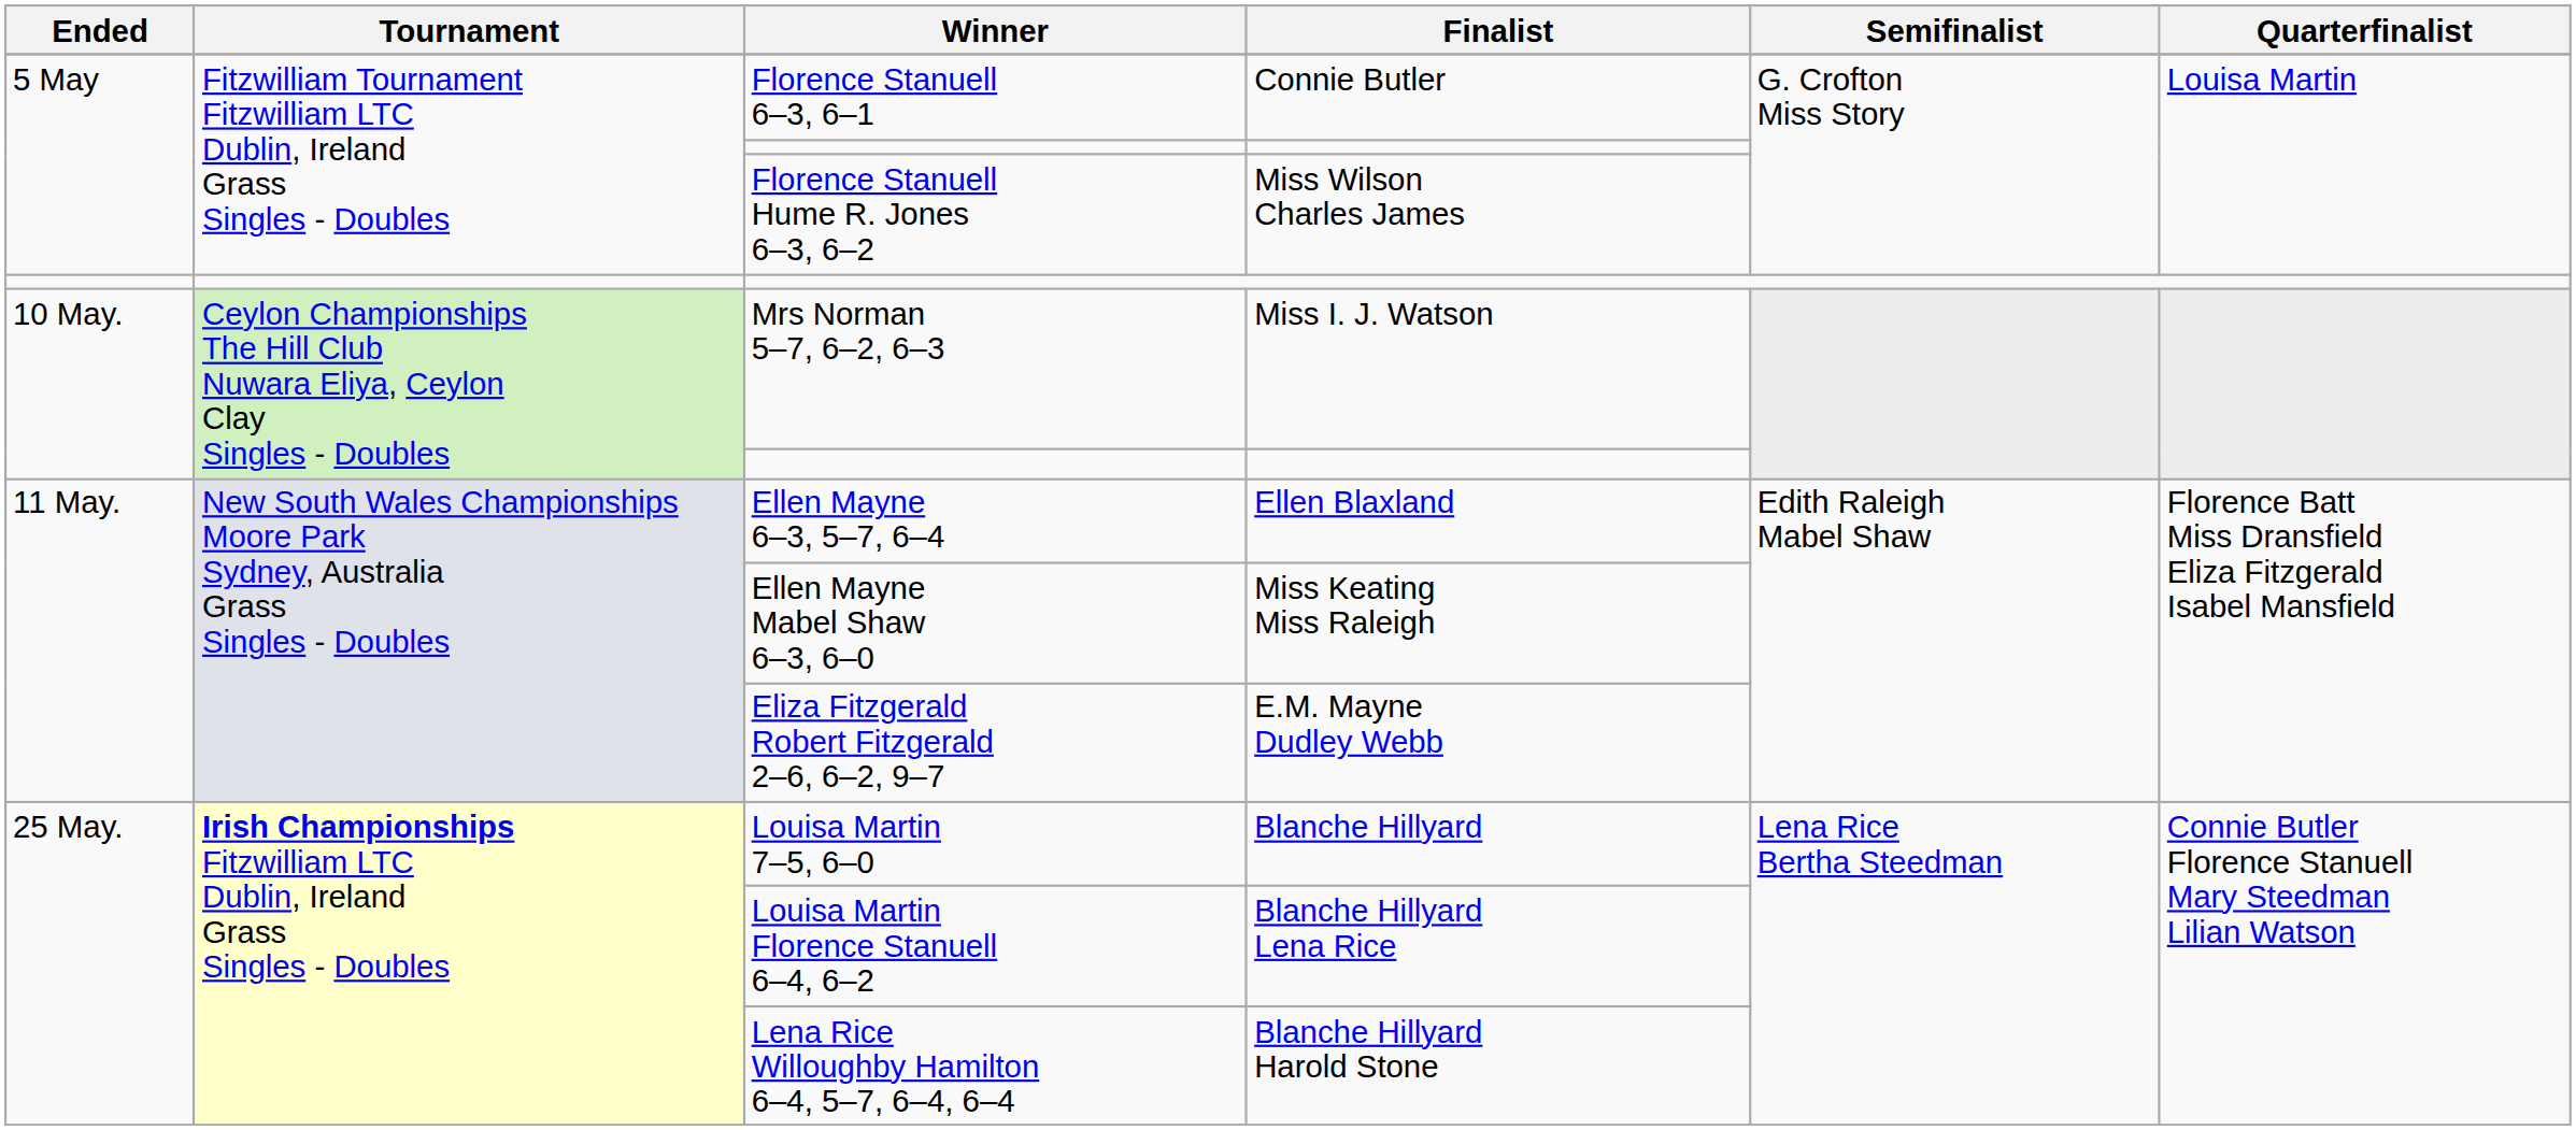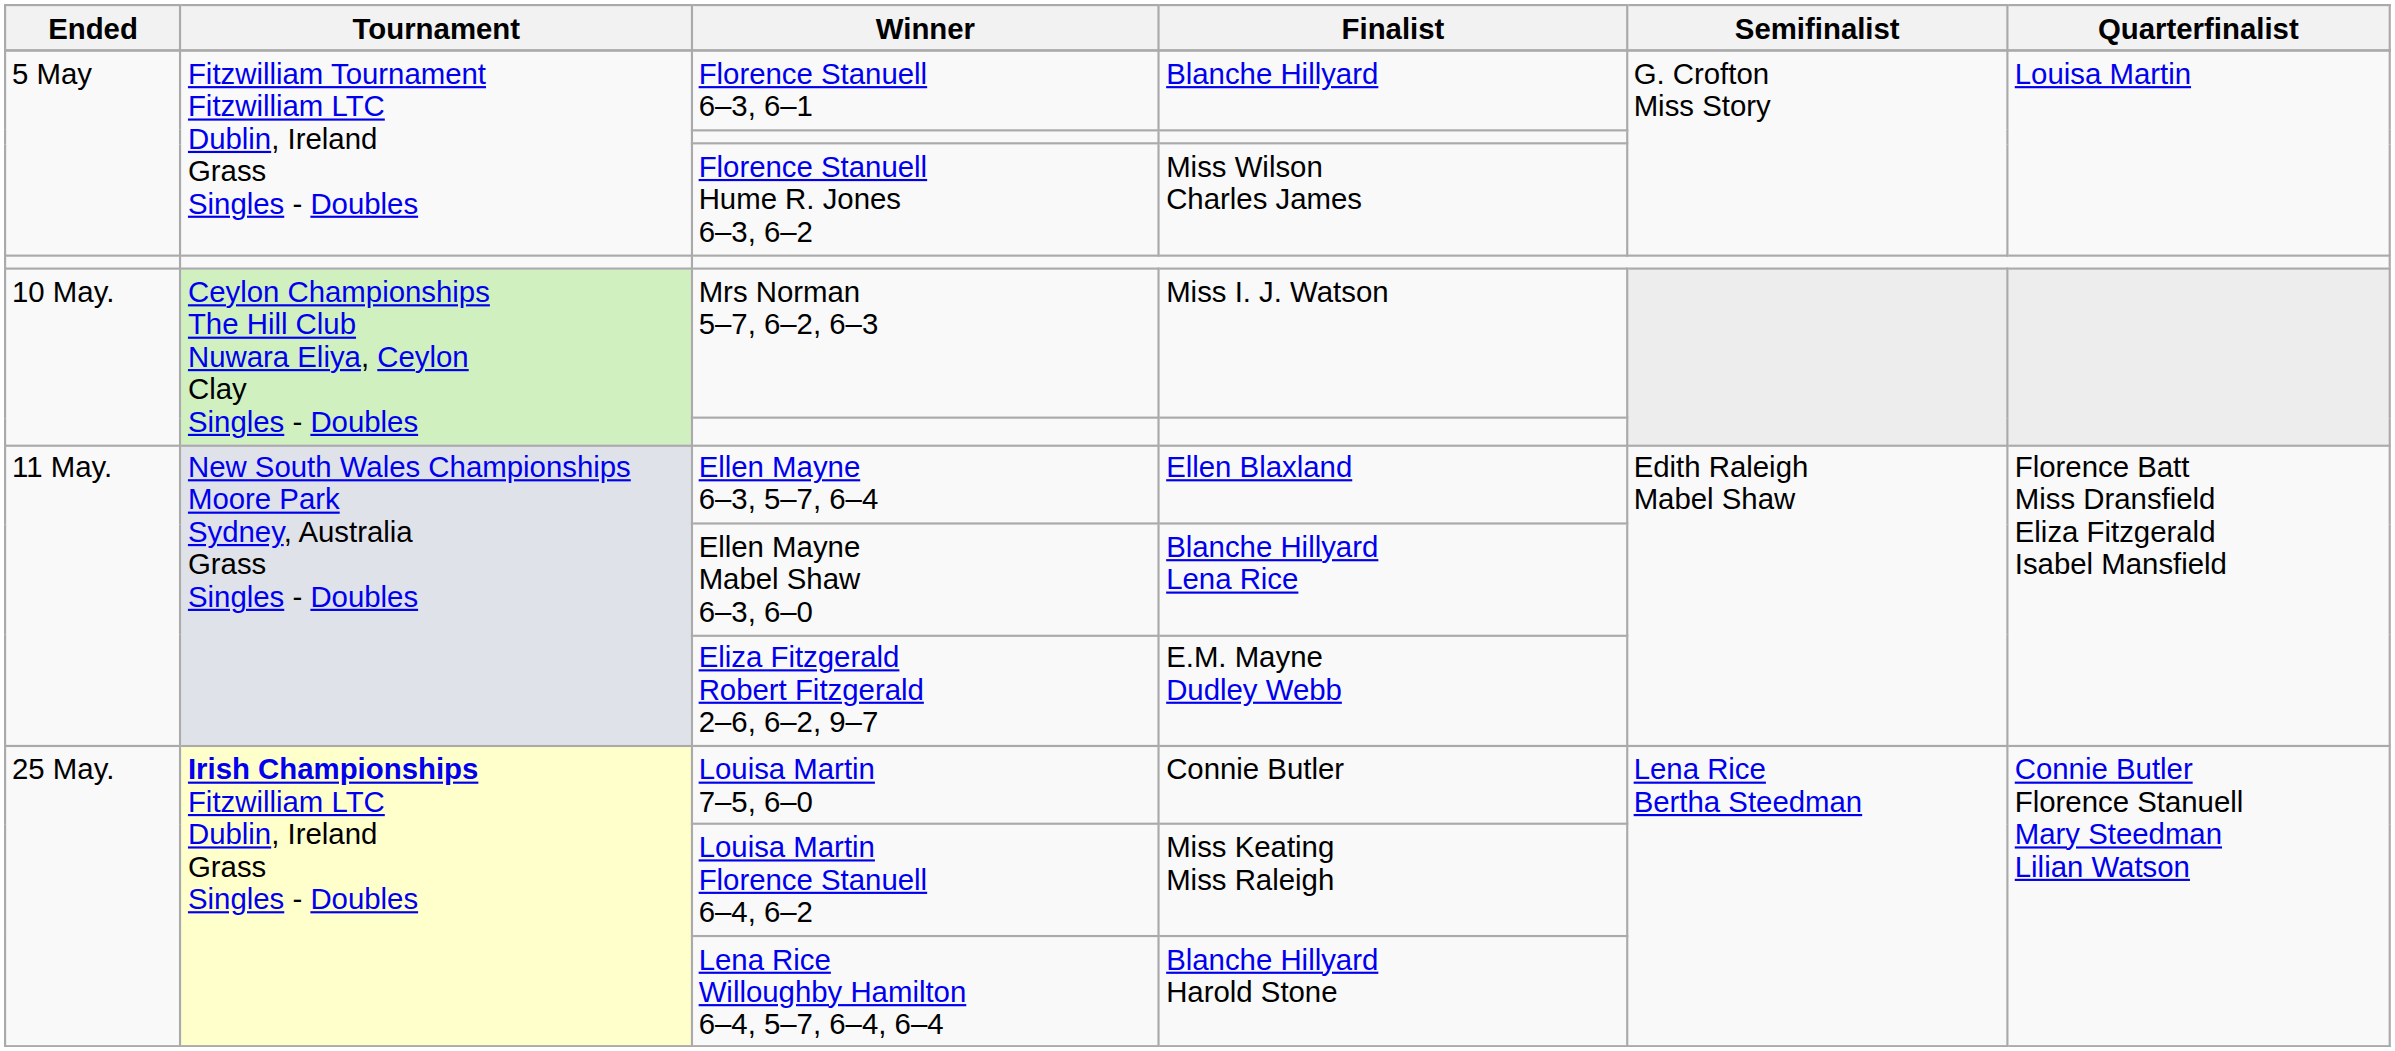Florence Stanuell 6–3, 6–1 | Finalist: Connie Butler -> Blanche Hillyard
Ellen Mayne Mabel Shaw 6–3, 6–0 | Finalist: Miss Keating Miss Raleigh -> Blanche Hillyard Lena Rice
Louisa Martin 7–5, 6–0 | Finalist: Blanche Hillyard -> Connie Butler
Louisa Martin Florence Stanuell 6–4, 6–2 | Finalist: Blanche Hillyard Lena Rice -> Miss Keating Miss Raleigh
